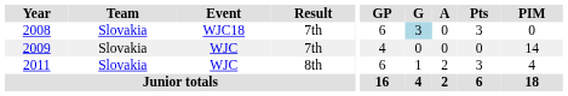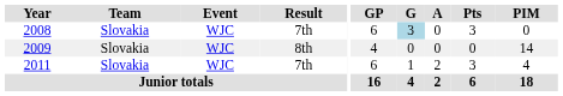2008 | Event: WJC18 -> WJC
2009 | Result: 7th -> 8th
2011 | Result: 8th -> 7th
